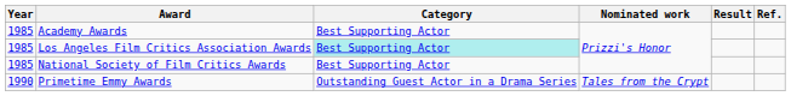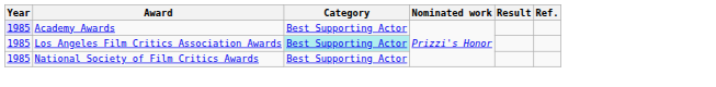Academy Awards | Year: no background -> lavender background
- row: 1990 | Primetime Emmy Awards | Outstanding Guest Actor in a Drama Series | Tales from the Crypt
